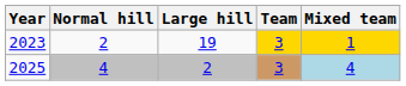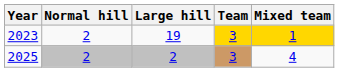2025 | Normal hill: 4 -> 2
2025 | Mixed team: lightblue background -> no background
